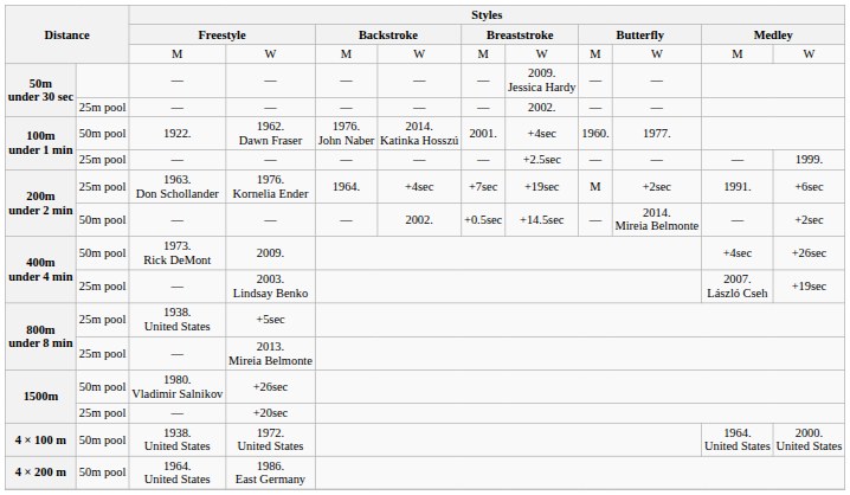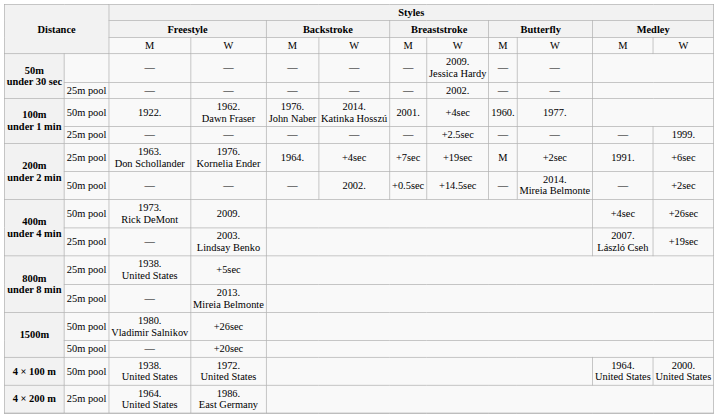+20sec | column 2: 25m pool -> 50m pool
1986. East Germany | column 2: 50m pool -> 25m pool
